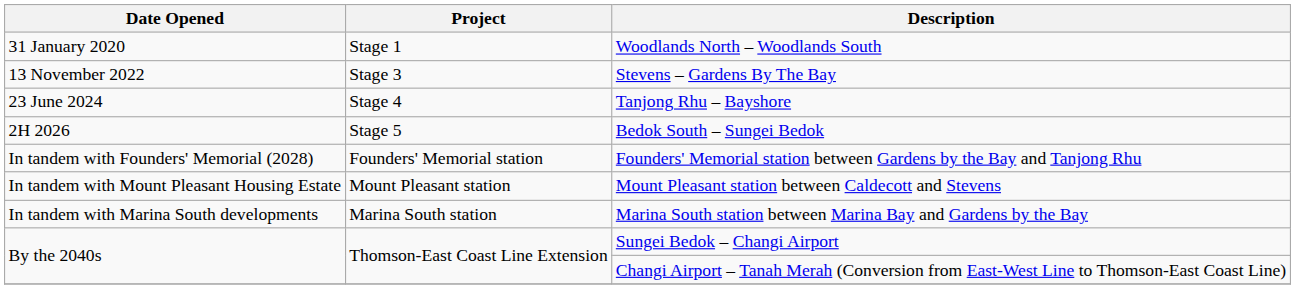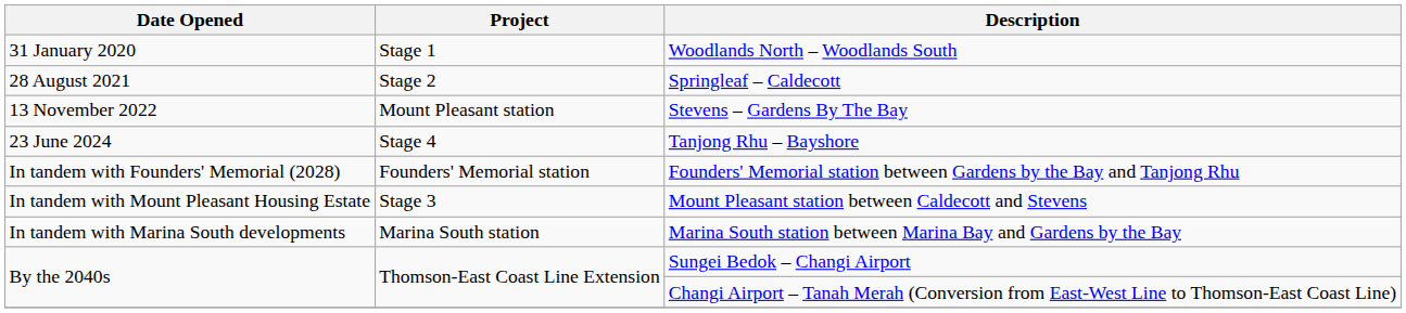+ row: 28 August 2021 | Stage 2 | Springleaf – Caldecott
Stevens – Gardens By The Bay | Project: Stage 3 -> Mount Pleasant station
- row: 2H 2026 | Stage 5 | Bedok South – Sungei Bedok
Mount Pleasant station between Caldecott and Stevens | Project: Mount Pleasant station -> Stage 3
